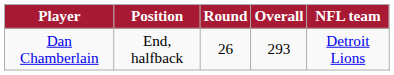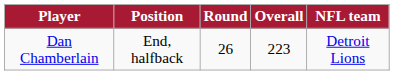Dan Chamberlain | Overall: 293 -> 223
